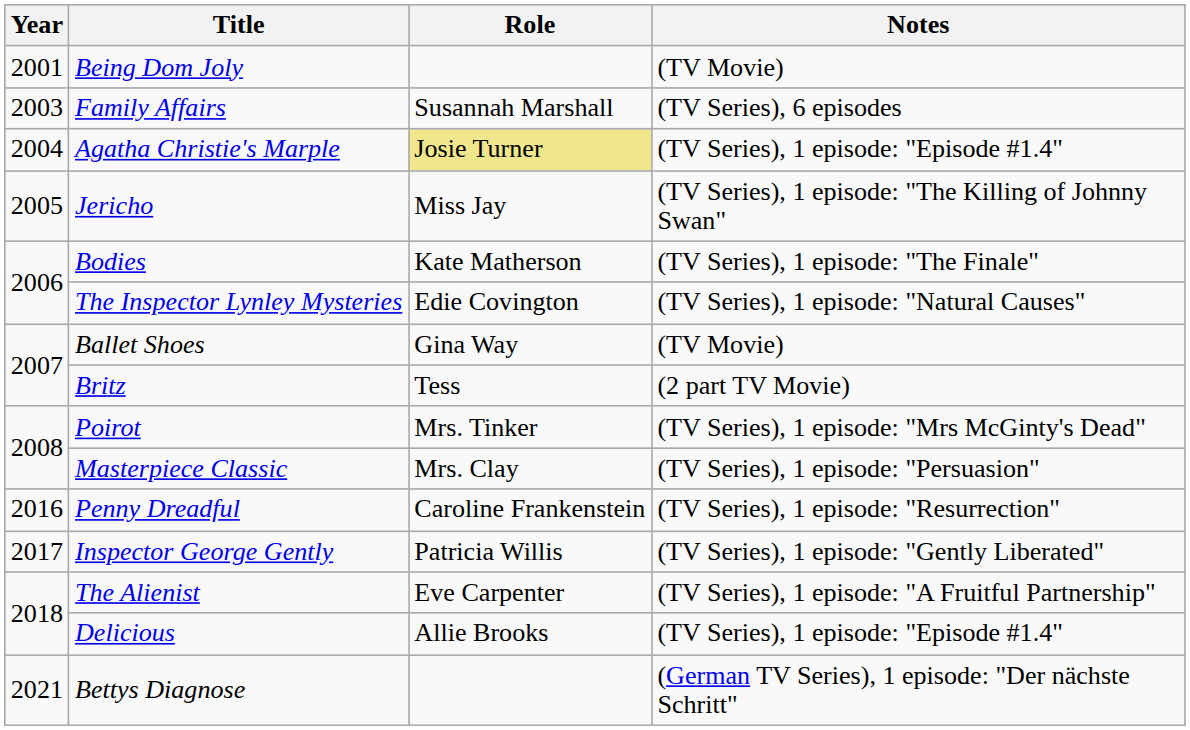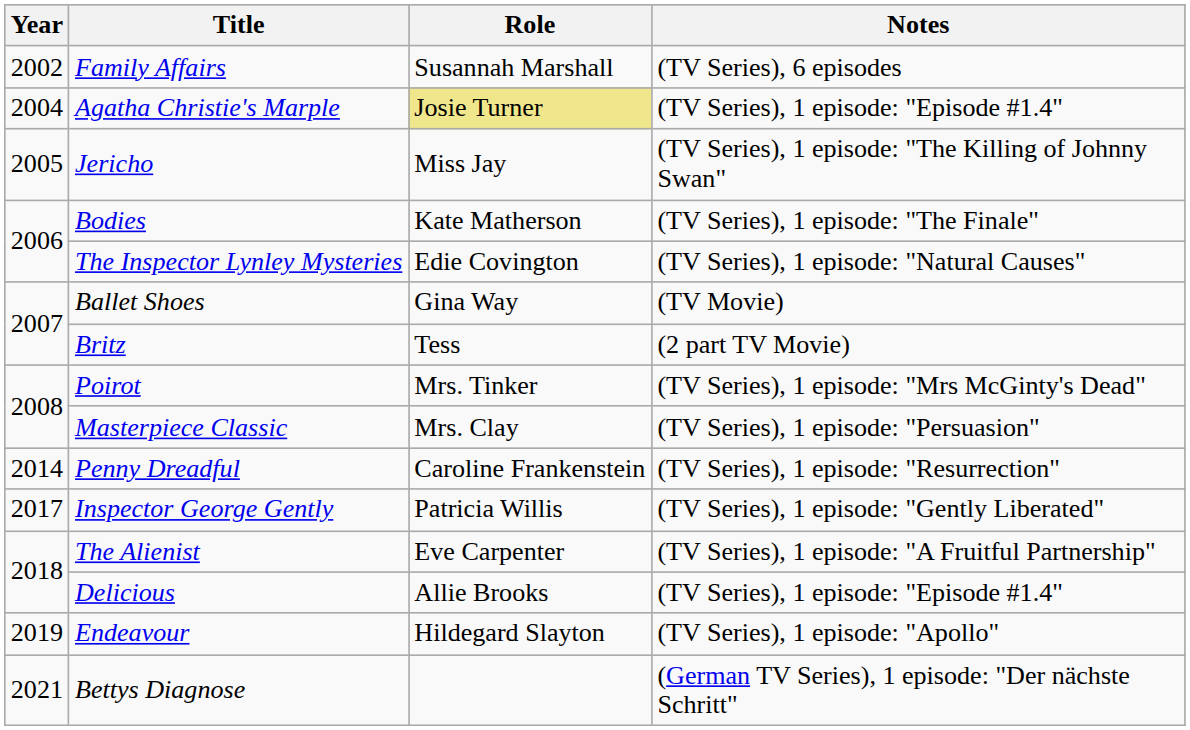- row: 2001 | Being Dom Joly | (TV Movie)
Family Affairs | Year: 2003 -> 2002
Penny Dreadful | Year: 2016 -> 2014
+ row: 2019 | Endeavour | Hildegard Slayton | (TV Series), 1 episode: "Apollo"
